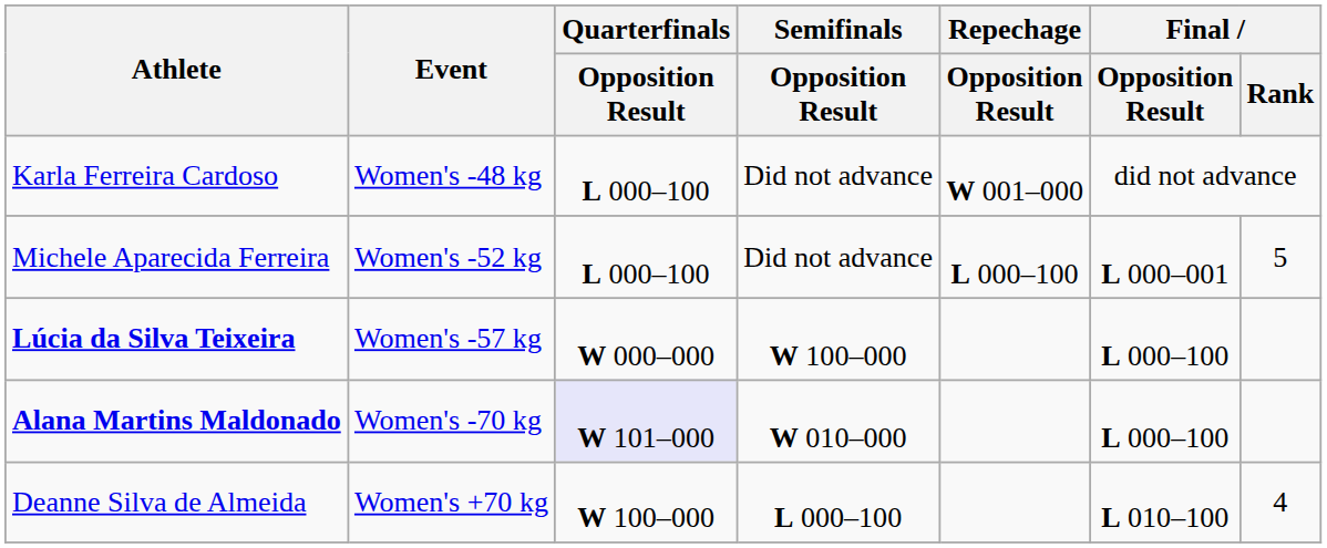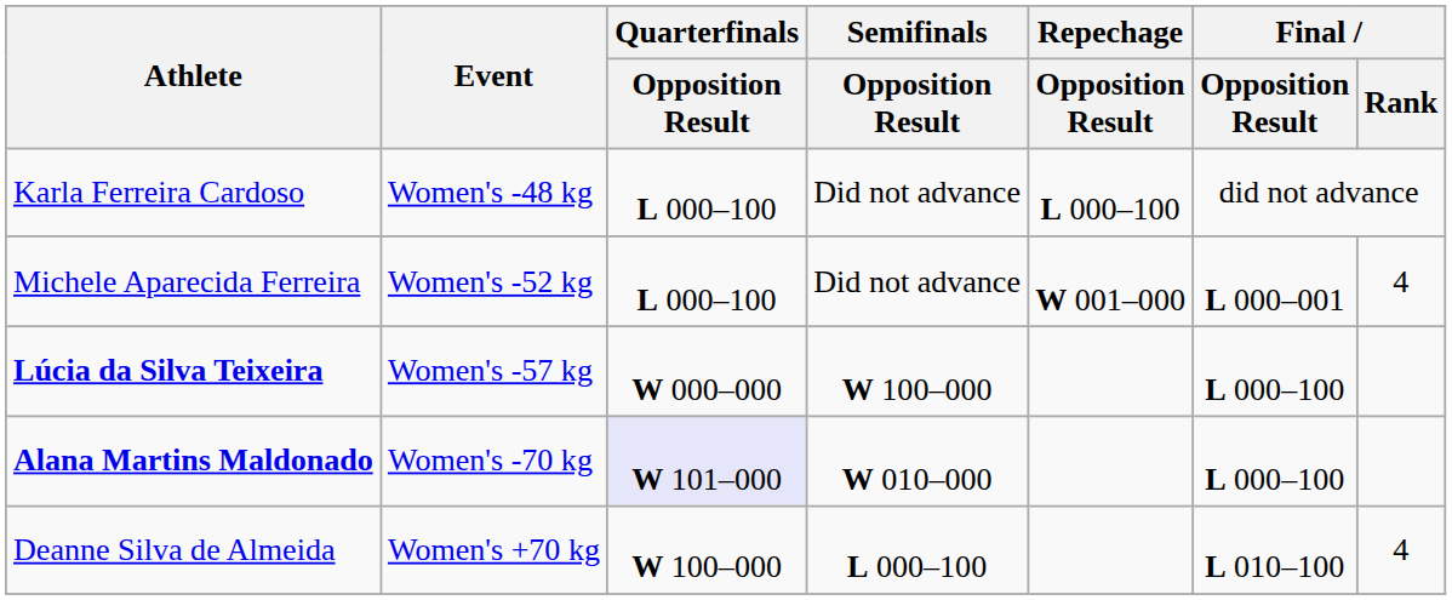Karla Ferreira Cardoso | Repechage / Opposition Result: W 001–000 -> L 000–100
Michele Aparecida Ferreira | Repechage / Opposition Result: L 000–100 -> W 001–000
Michele Aparecida Ferreira | Final / Rank: 5 -> 4
